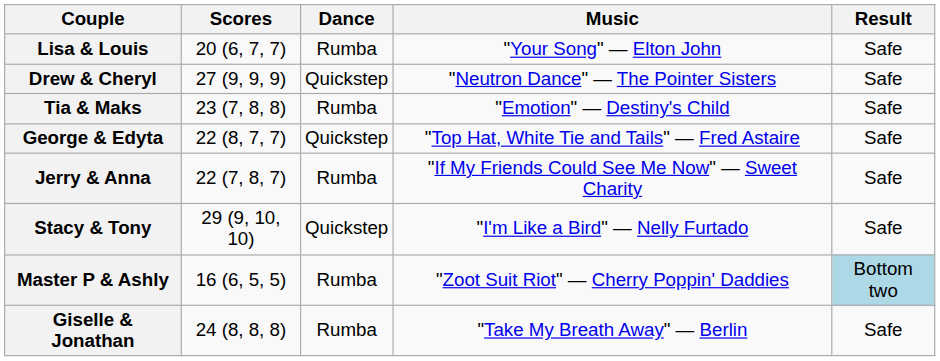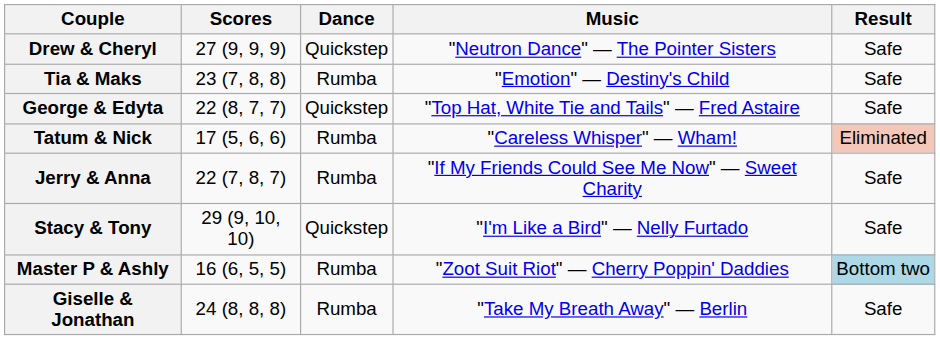- row: Lisa & Louis | 20 (6, 7, 7) | Rumba | "Your Song" — Elton John | Safe
+ row: Tatum & Nick | 17 (5, 6, 6) | Rumba | "Careless Whisper" — Wham! | Eliminated
